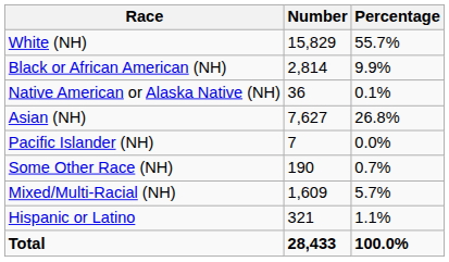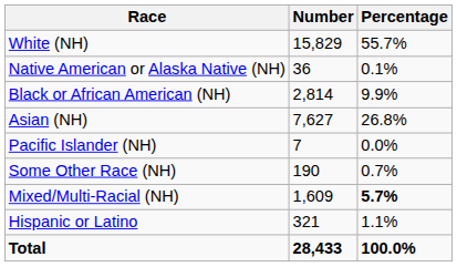rows swapped: Black or African American (NH) <-> Native American or Alaska Native (NH)
Mixed/Multi-Racial (NH) | Percentage: normal -> bold
